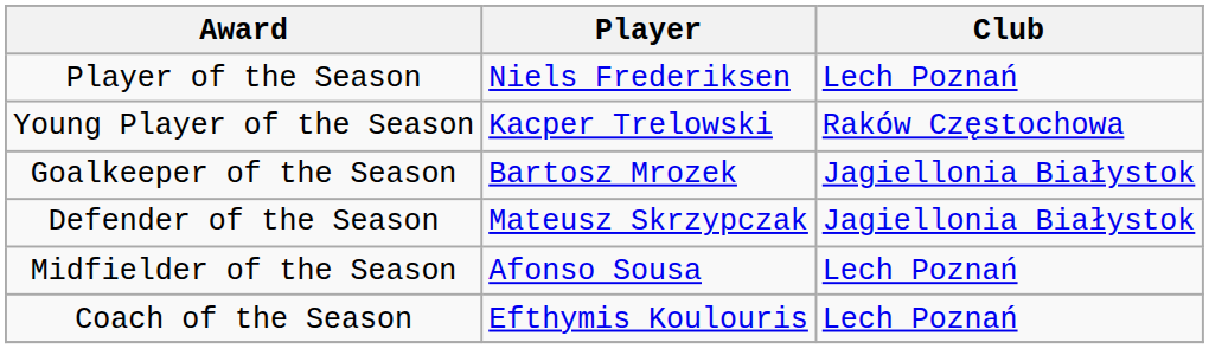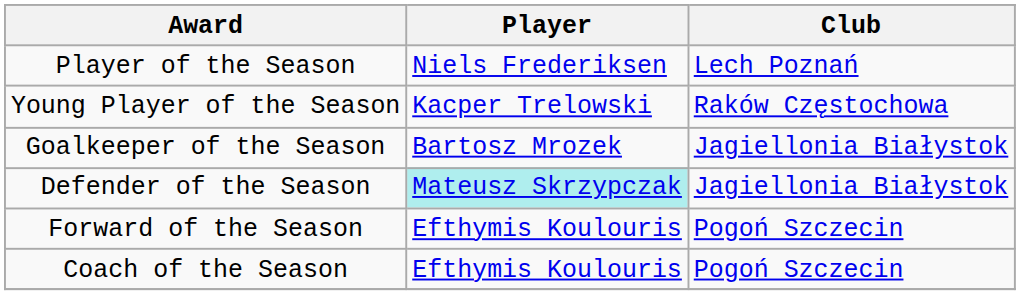Defender of the Season | Player: no background -> paleturquoise background
- row: Midfielder of the Season | Afonso Sousa | Lech Poznań
+ row: Forward of the Season | Efthymis Koulouris | Pogoń Szczecin
Coach of the Season | Club: Lech Poznań -> Pogoń Szczecin
